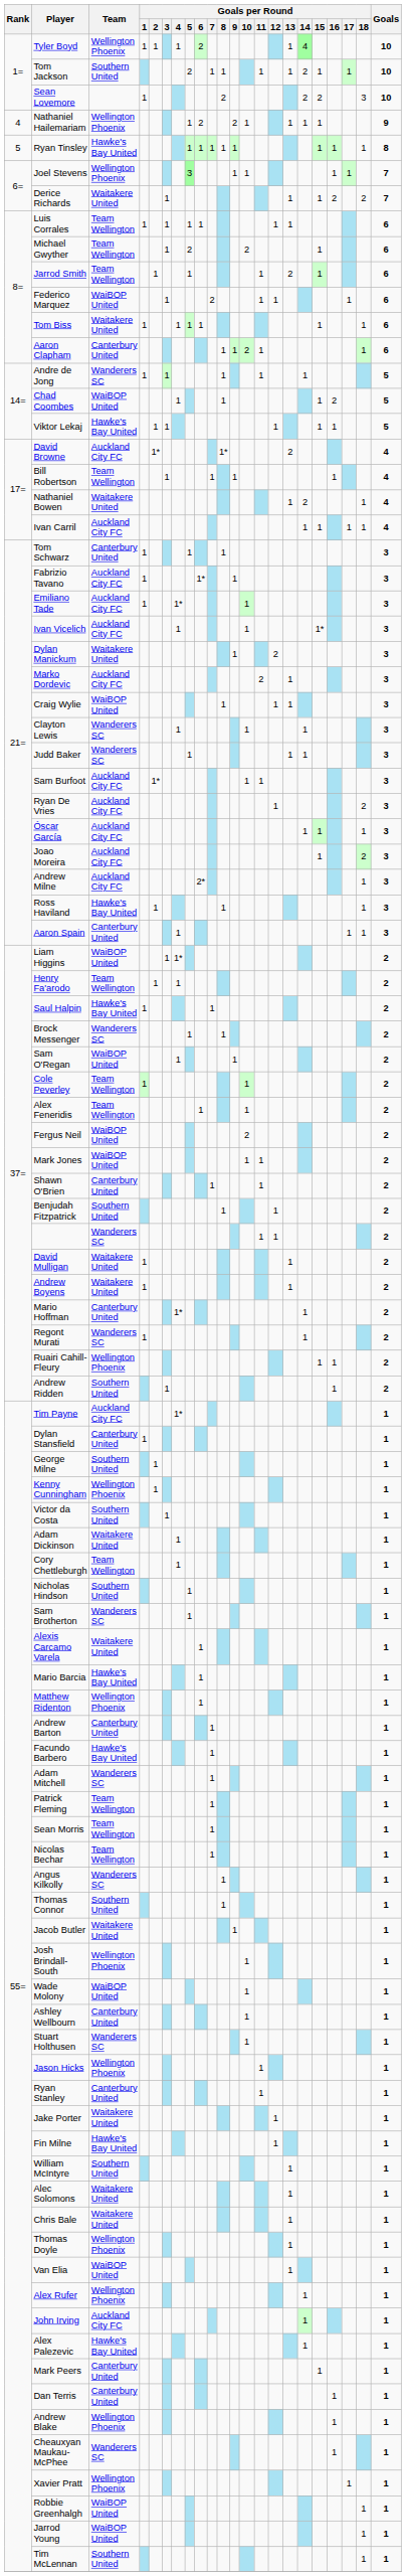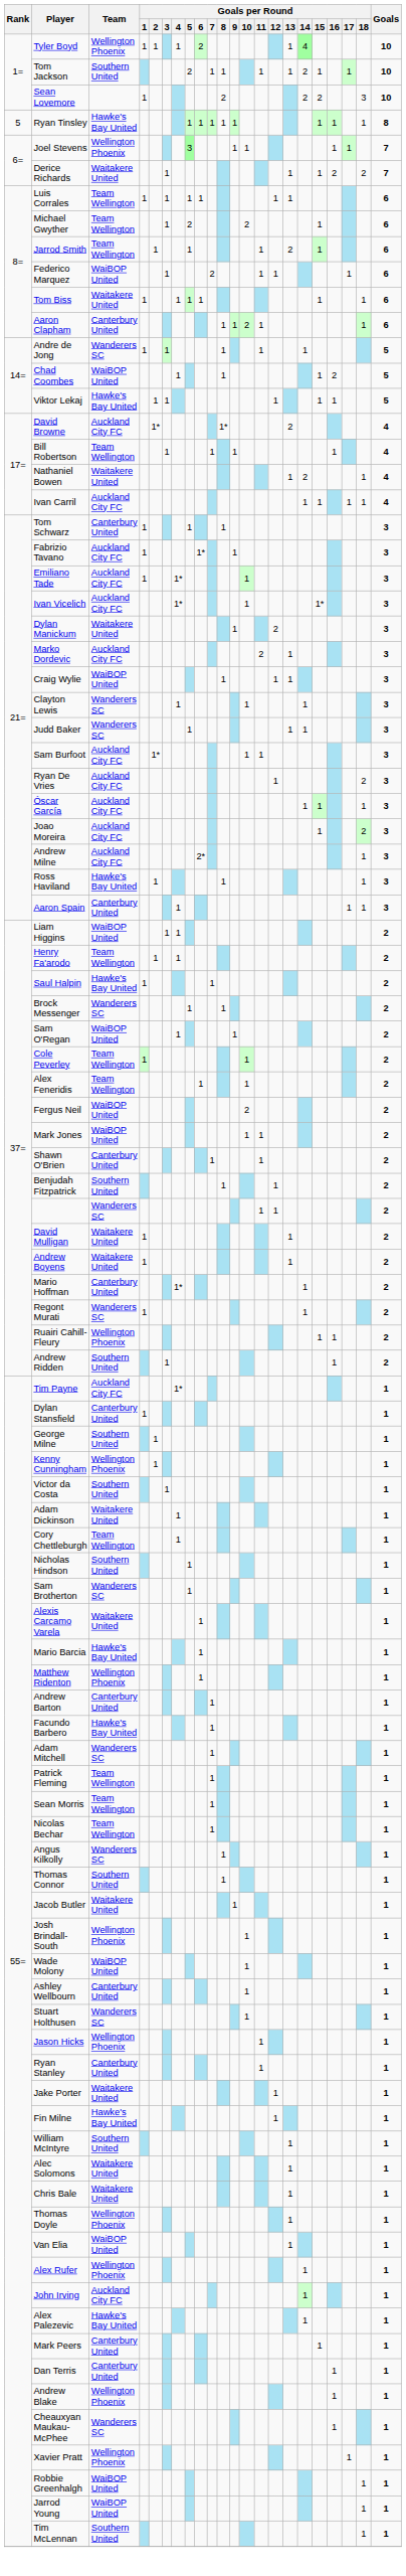- row: 4 | Nathaniel Hailemariam | Wellington Phoenix | 1 | 2 | 2 | 1 | 1 | 1 | 1 | 9
Ivan Vicelich | Goals per Round / 4: 1 -> 1*
Liam Higgins | Goals per Round / 4: 1* -> 1
